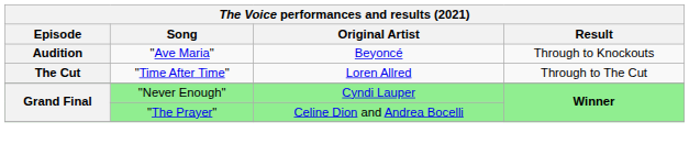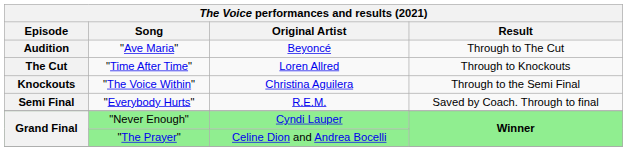"Ave Maria" | Result: Through to Knockouts -> Through to The Cut
"Time After Time" | Result: Through to The Cut -> Through to Knockouts
+ row: Knockouts | "The Voice Within" | Christina Aguilera | Through to the Semi Final
+ row: Semi Final | "Everybody Hurts" | R.E.M. | Saved by Coach. Through to final
